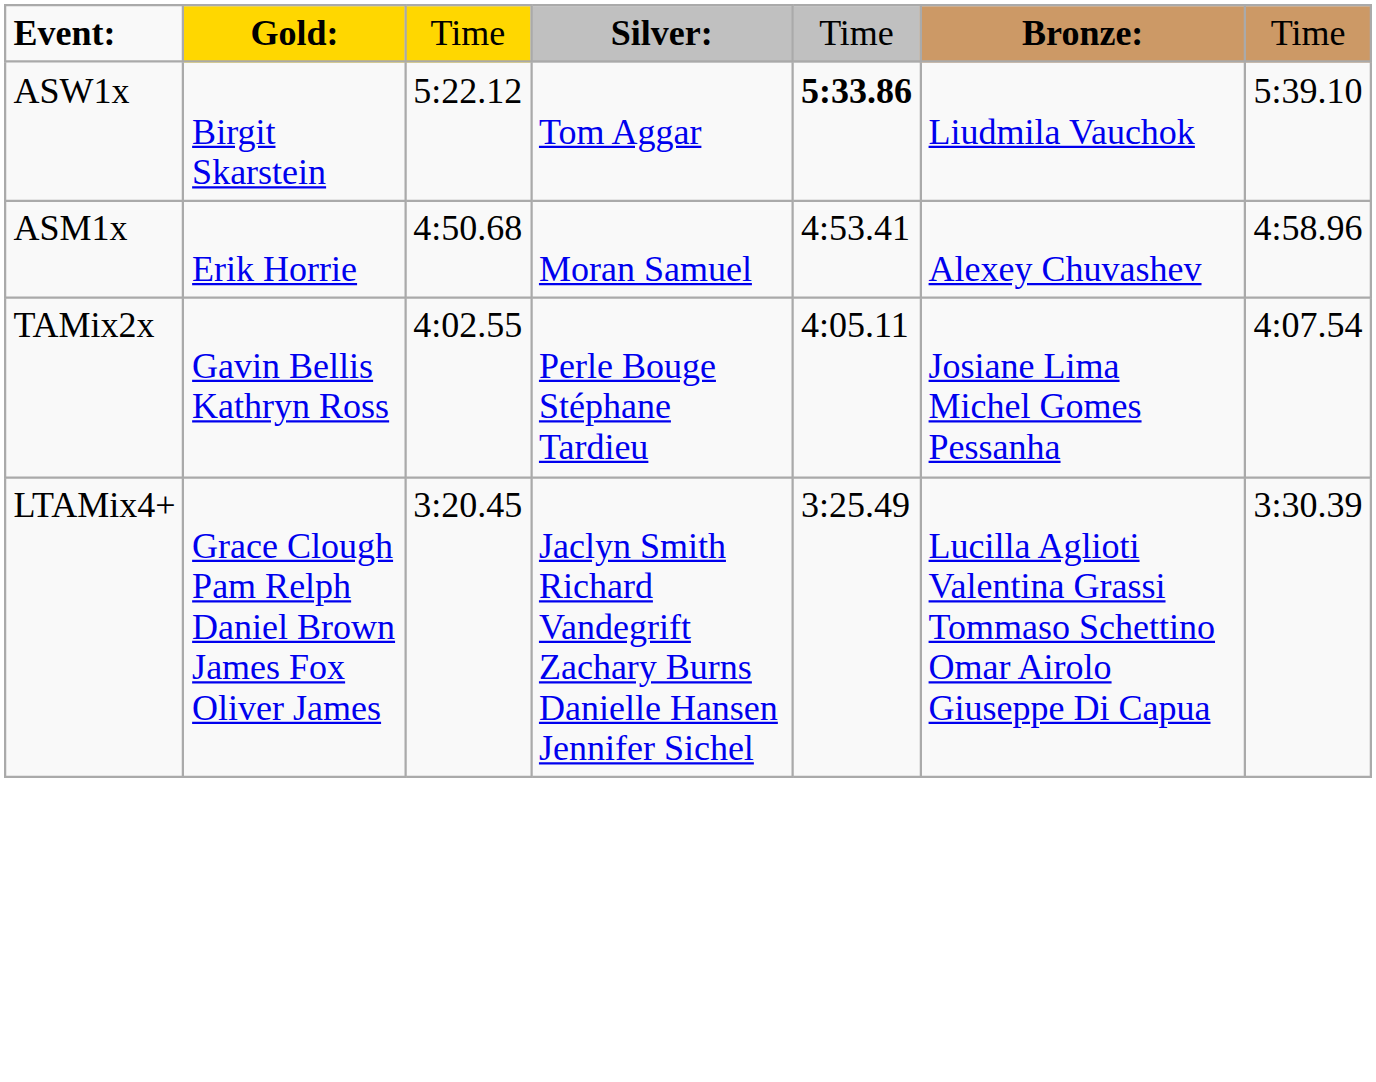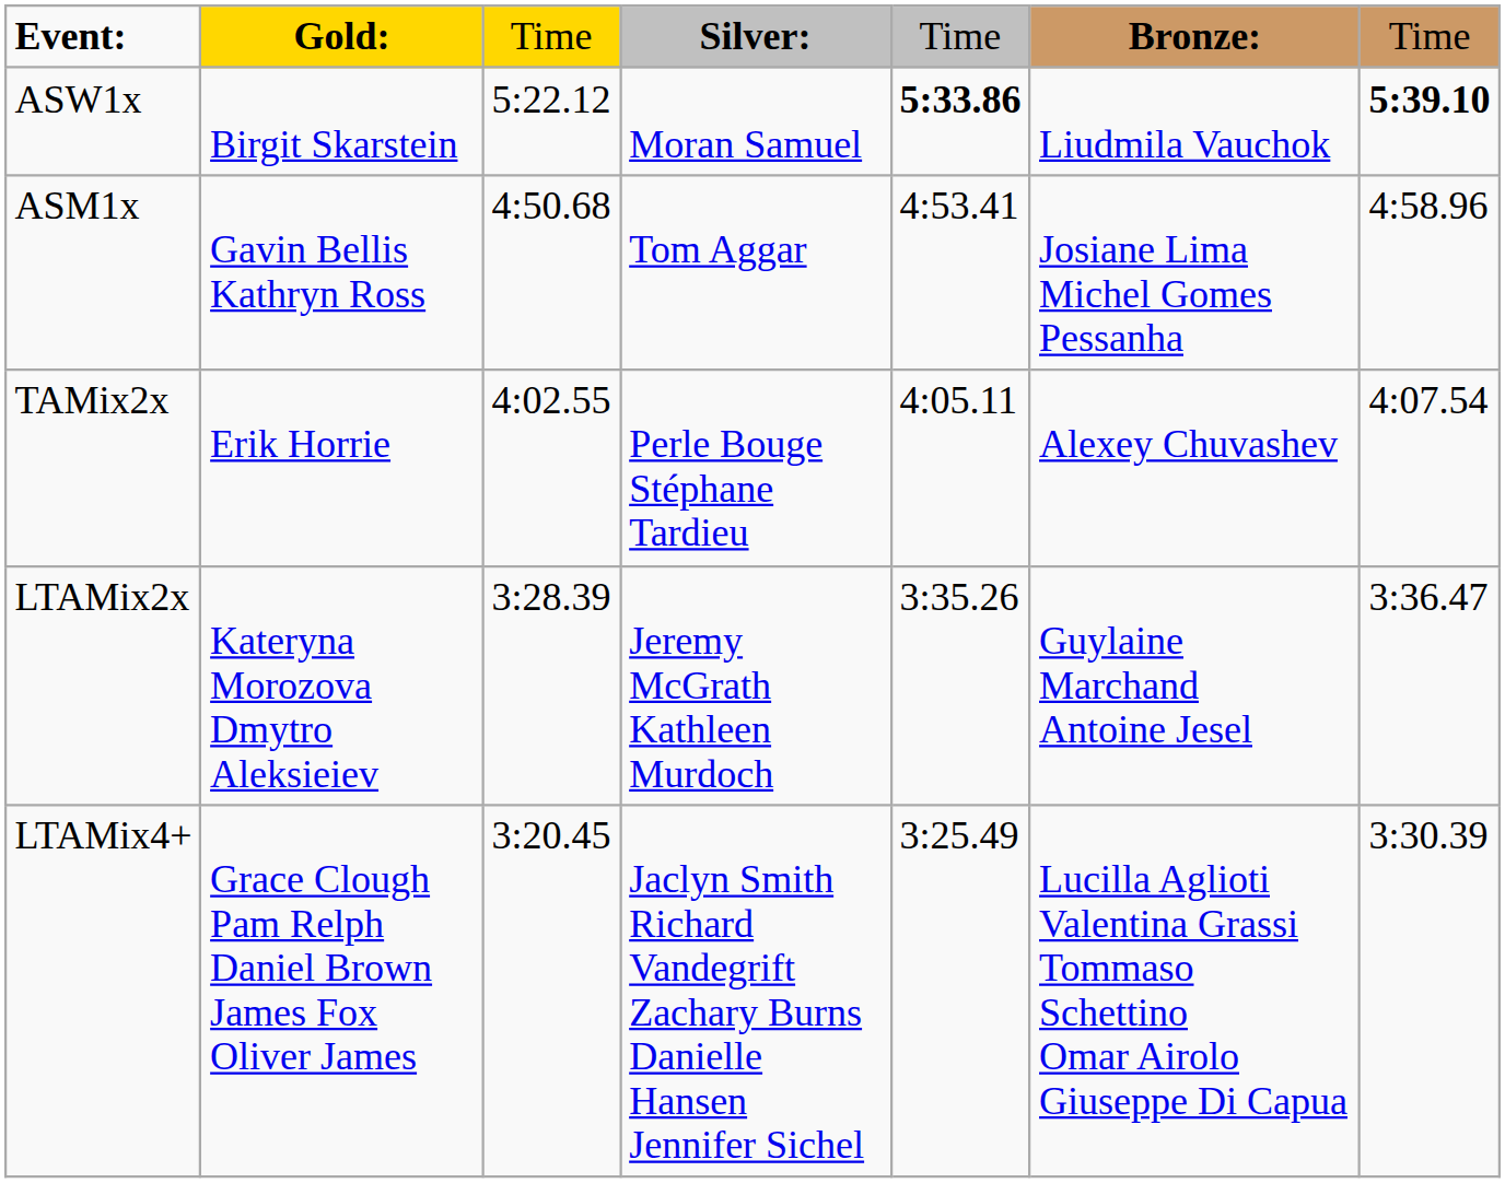ASW1x | column 4: Tom Aggar -> Moran Samuel
ASW1x | column 7: normal -> bold
ASM1x | column 2: Erik Horrie -> Gavin Bellis Kathryn Ross
ASM1x | column 4: Moran Samuel -> Tom Aggar
ASM1x | column 6: Alexey Chuvashev -> Josiane Lima Michel Gomes Pessanha
TAMix2x | column 2: Gavin Bellis Kathryn Ross -> Erik Horrie
TAMix2x | column 6: Josiane Lima Michel Gomes Pessanha -> Alexey Chuvashev
+ row: LTAMix2x | Kateryna Morozova Dmytro Aleksieiev | 3:28.39 | Jeremy McGrath Kathleen Murdoch | 3:35.26 | Guylaine Marchand Antoine Jesel | 3:36.47
